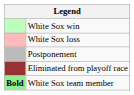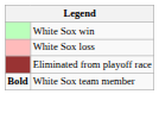- row: Postponement
White Sox team member | column 1: lightgreen background -> no background
